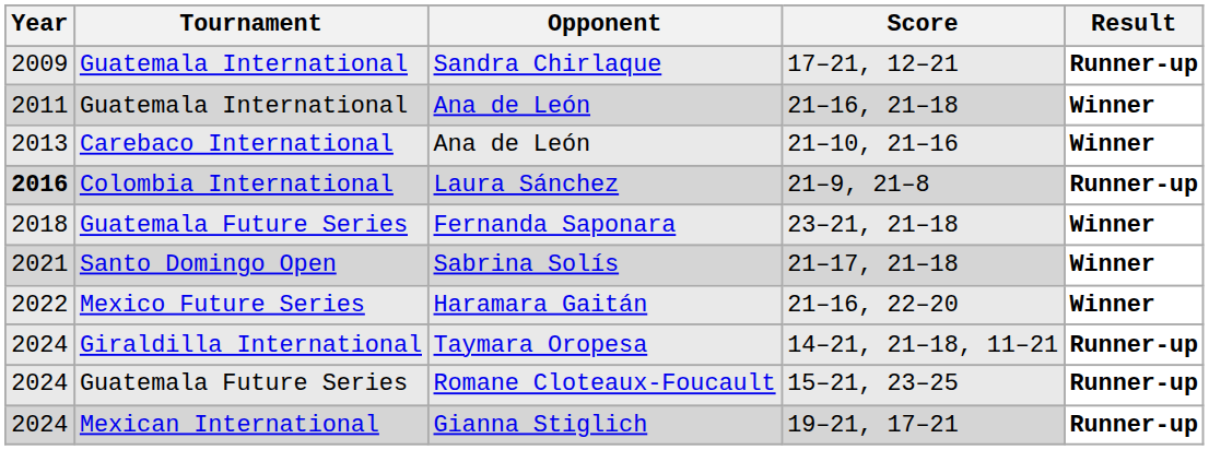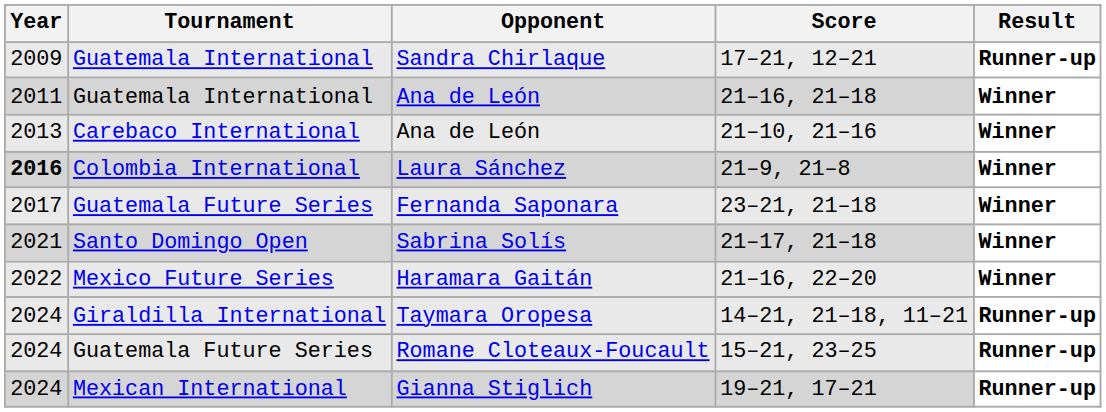Laura Sánchez | Result: Runner-up -> Winner
Fernanda Saponara | Year: 2018 -> 2017
